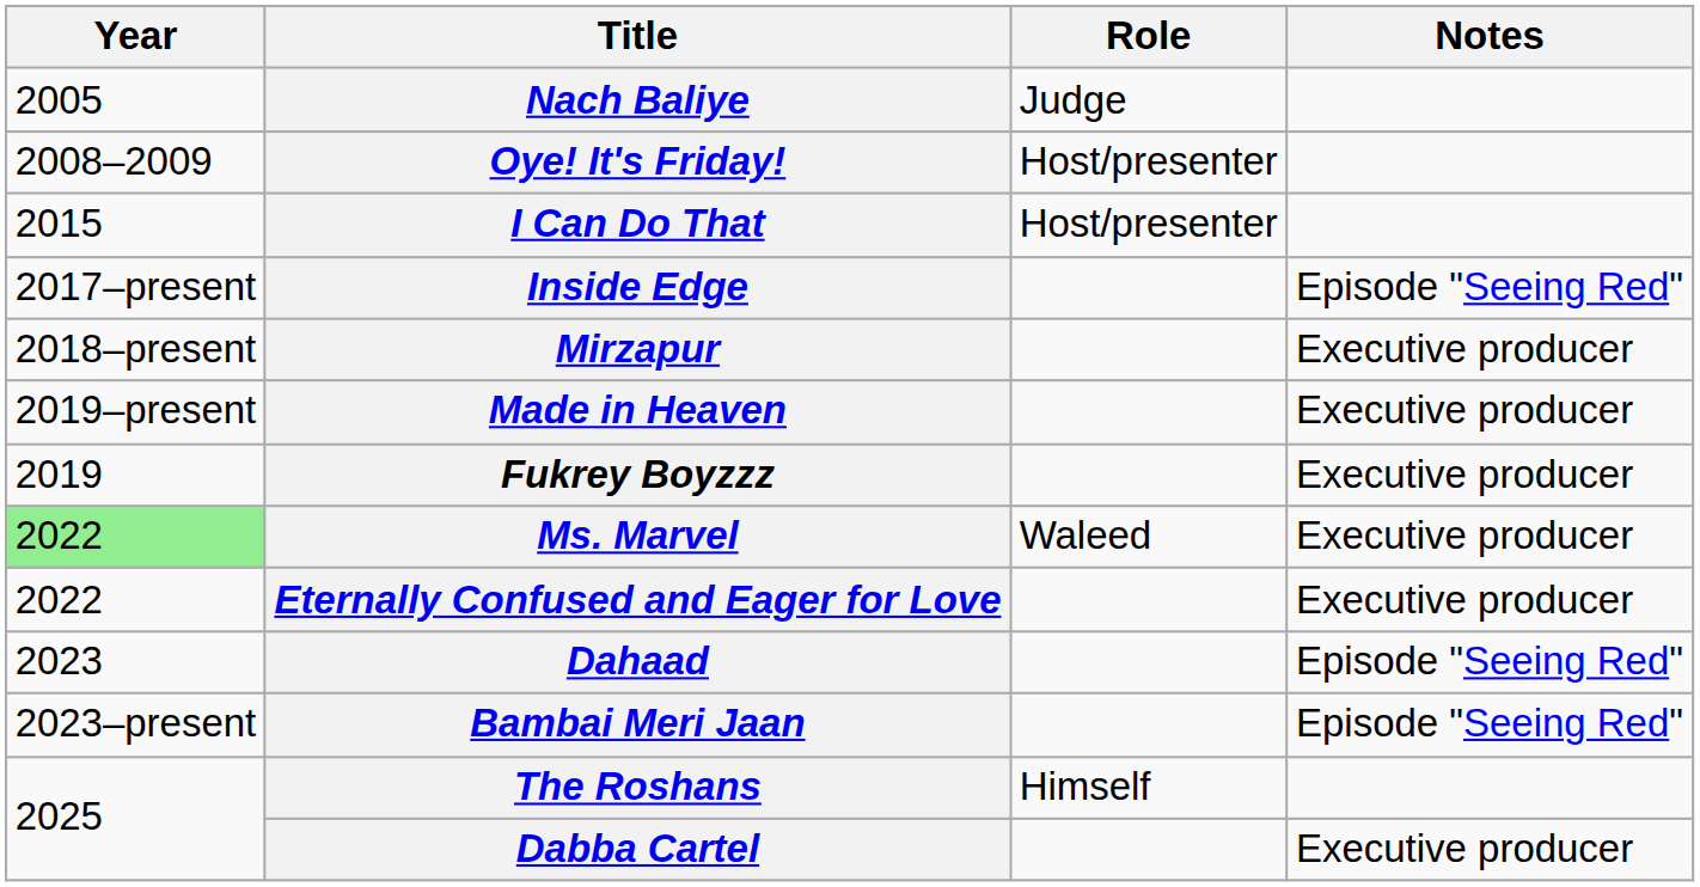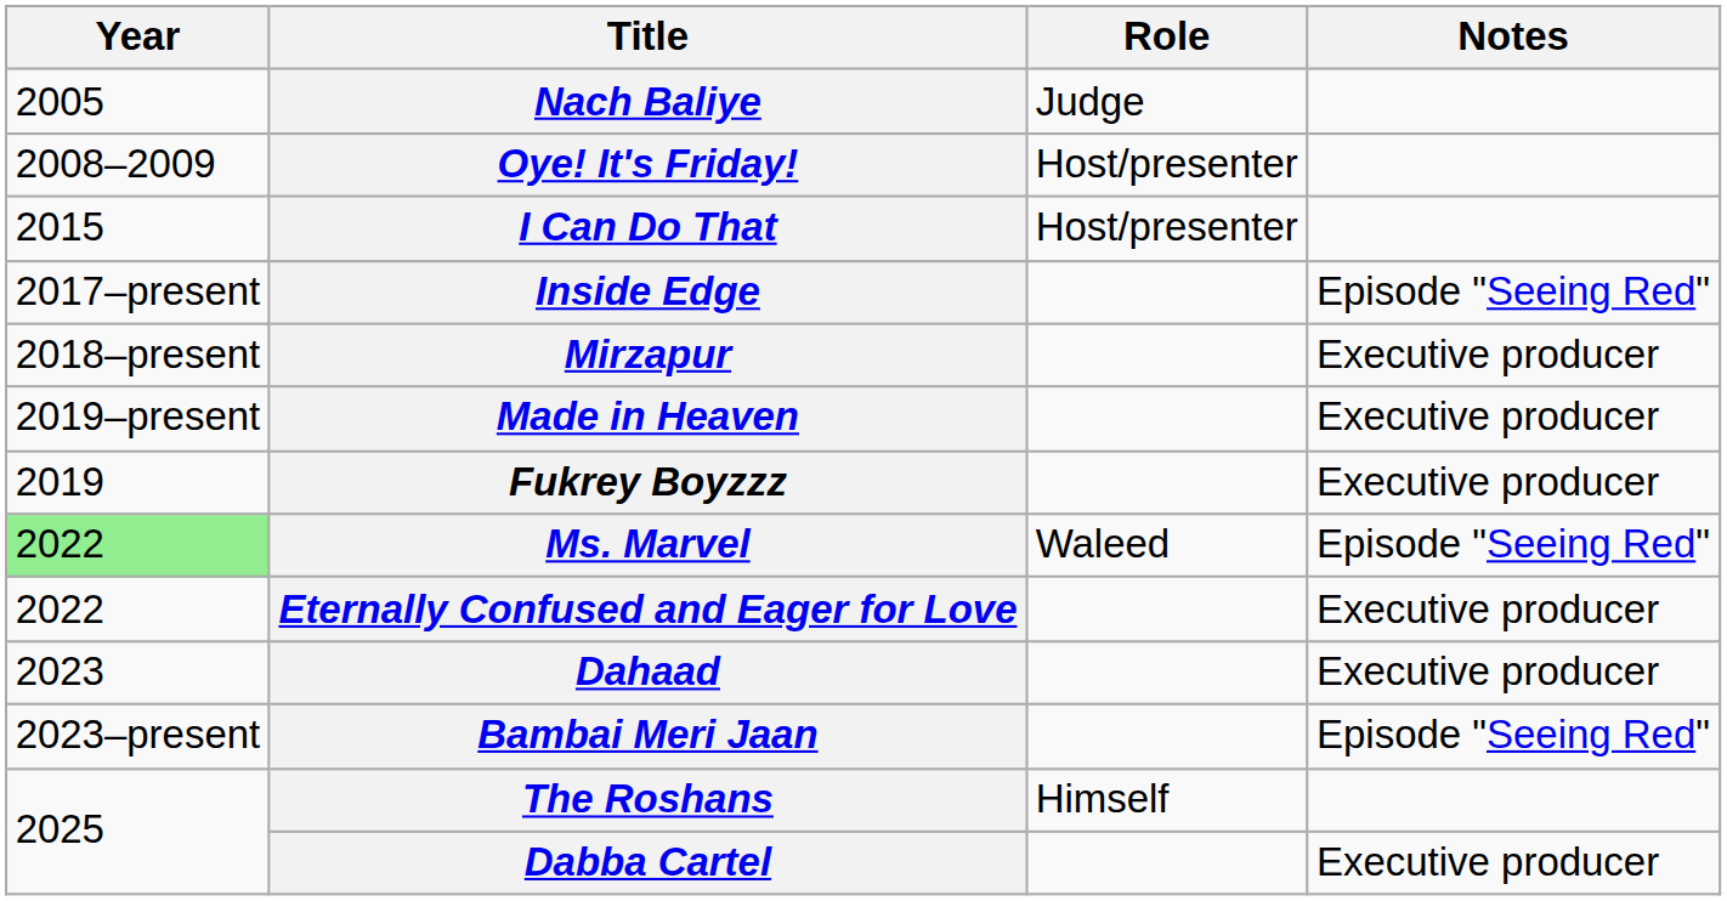Ms. Marvel | Notes: Executive producer -> Episode "Seeing Red"
Dahaad | Notes: Episode "Seeing Red" -> Executive producer
